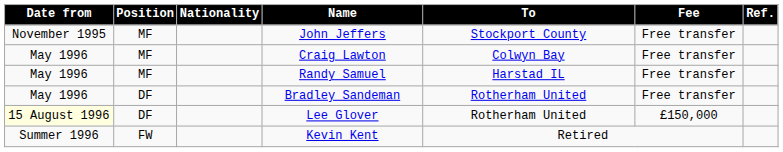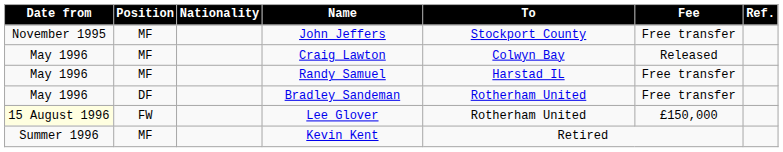Craig Lawton | Fee: Free transfer -> Released
Lee Glover | Position: DF -> FW
Kevin Kent | Position: FW -> MF
